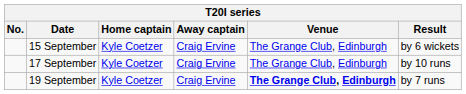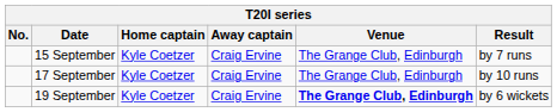15 September | Result: by 6 wickets -> by 7 runs
19 September | Result: by 7 runs -> by 6 wickets
